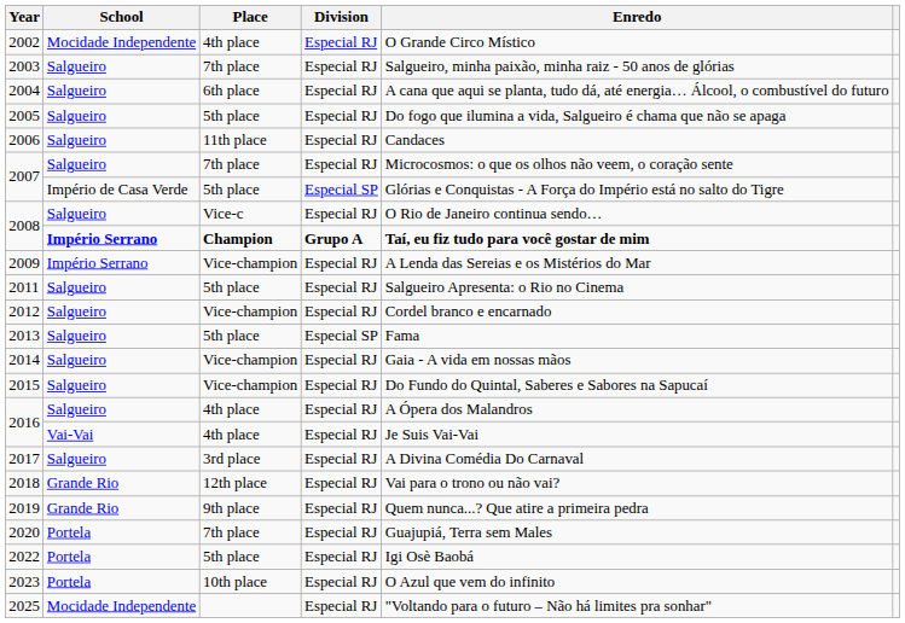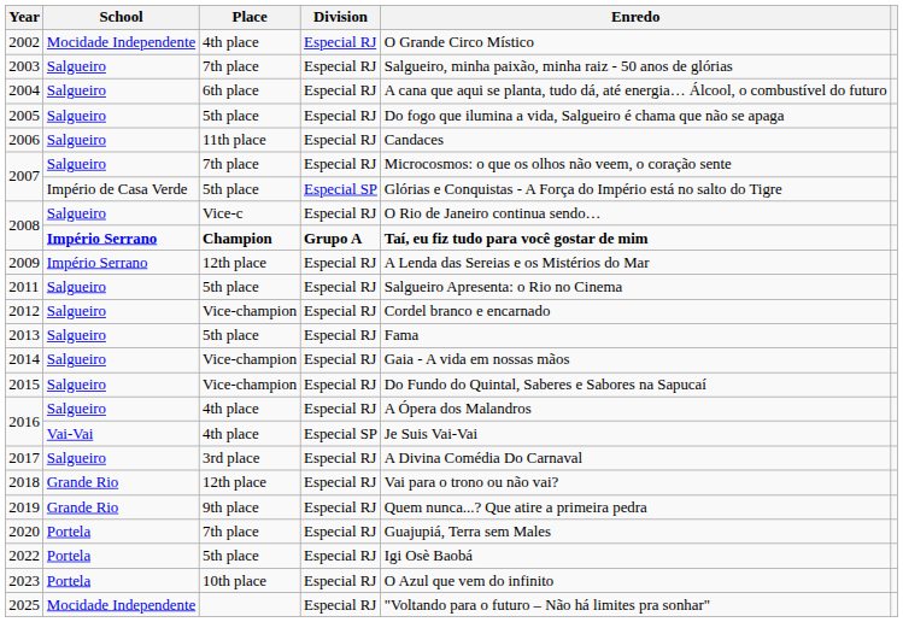2009 | Place: Vice-champion -> 12th place
2013 | Division: Especial SP -> Especial RJ
2016 / Vai-Vai | Division: Especial RJ -> Especial SP
